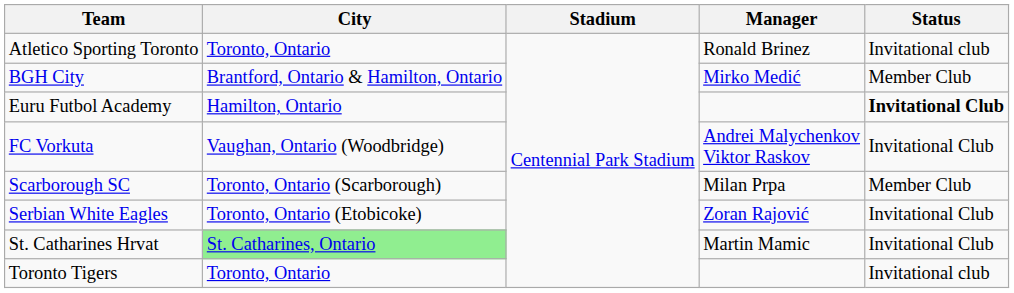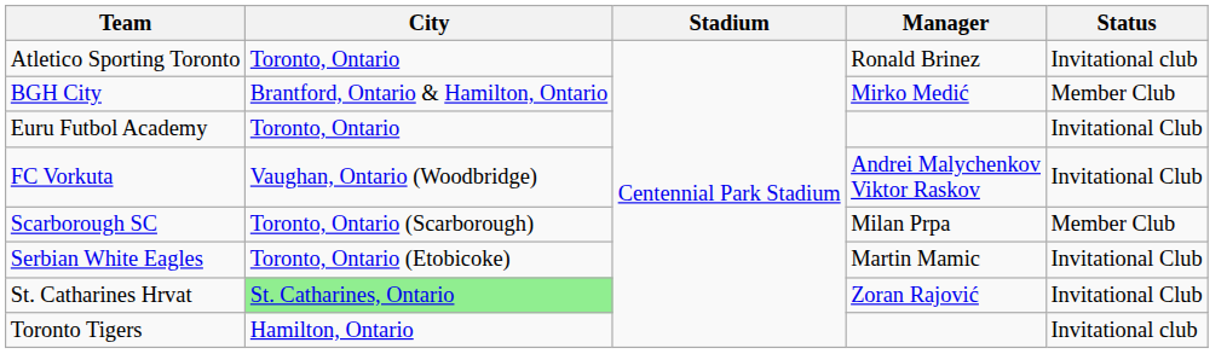Euru Futbol Academy | City: Hamilton, Ontario -> Toronto, Ontario
Euru Futbol Academy | Status: bold -> normal
Serbian White Eagles | Manager: Zoran Rajović -> Martin Mamic
St. Catharines Hrvat | Manager: Martin Mamic -> Zoran Rajović
Toronto Tigers | City: Toronto, Ontario -> Hamilton, Ontario
